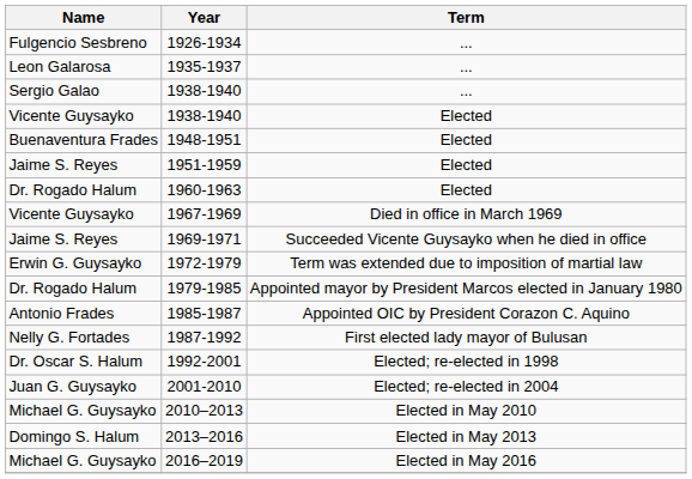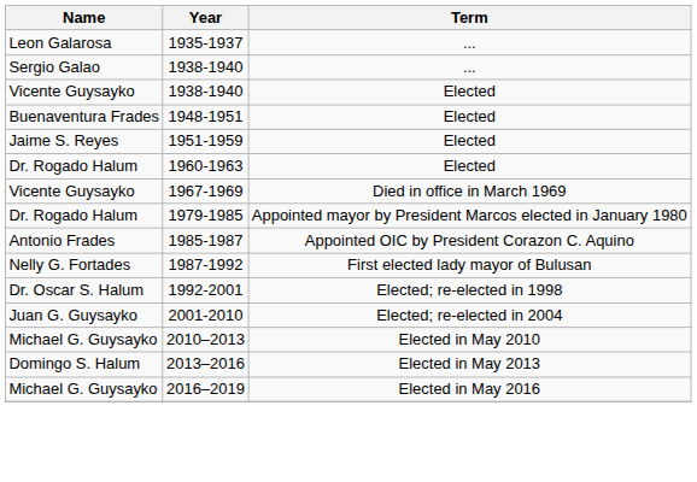- row: Fulgencio Sesbreno | 1926-1934 | ...
- row: Jaime S. Reyes | 1969-1971 | Succeeded Vicente Guysayko when he died in office
- row: Erwin G. Guysayko | 1972-1979 | Term was extended due to imposition of martial law
